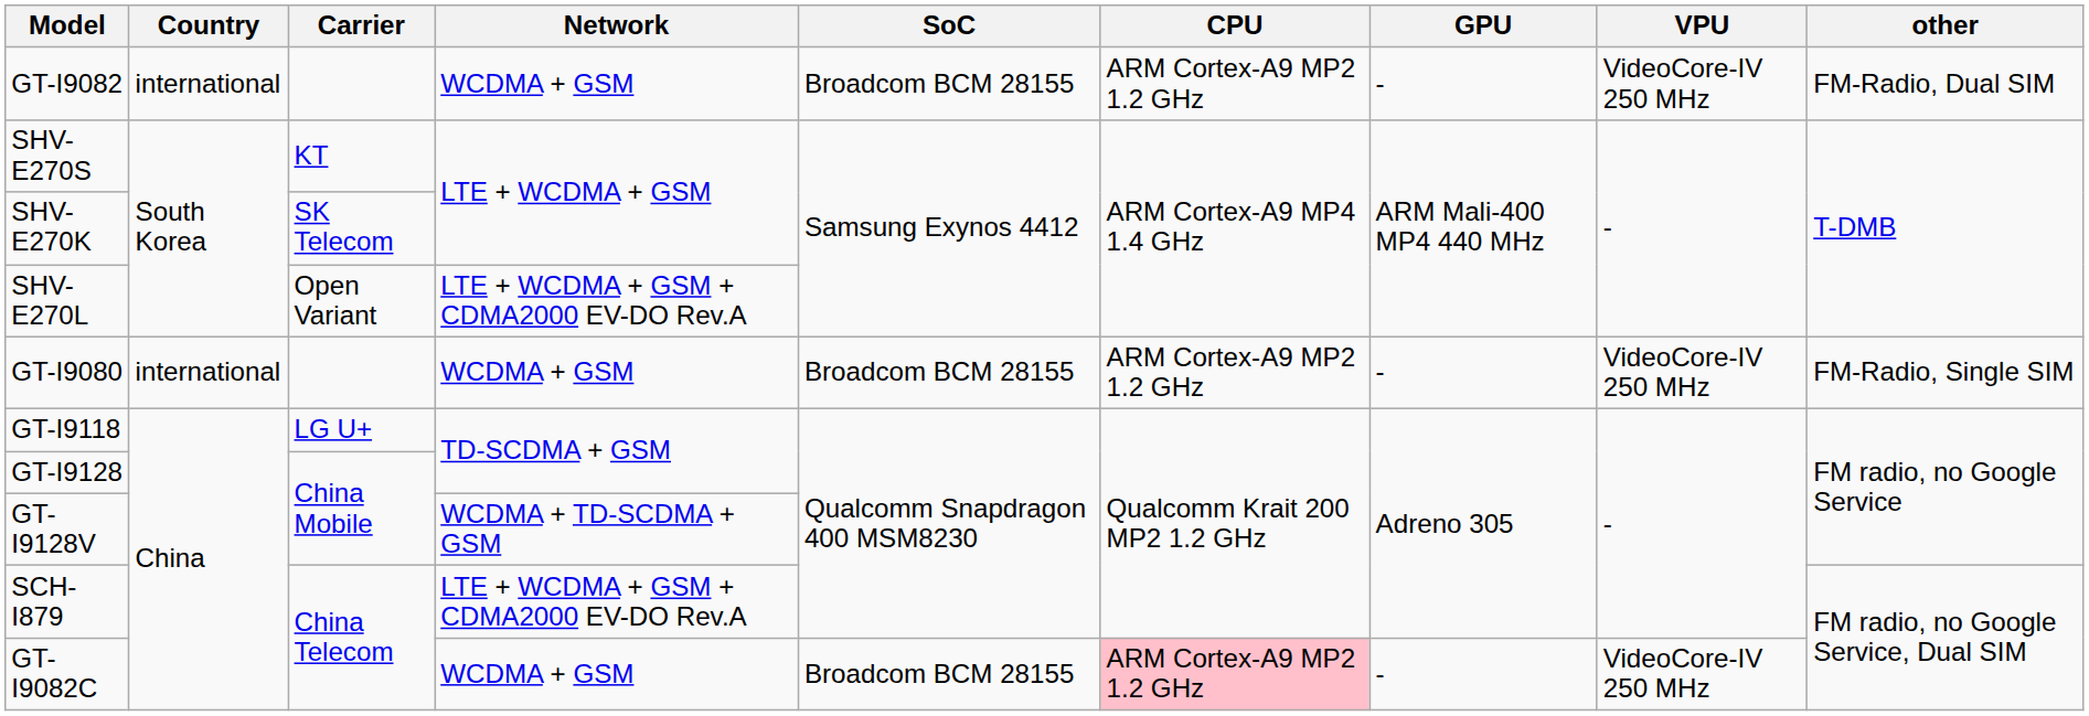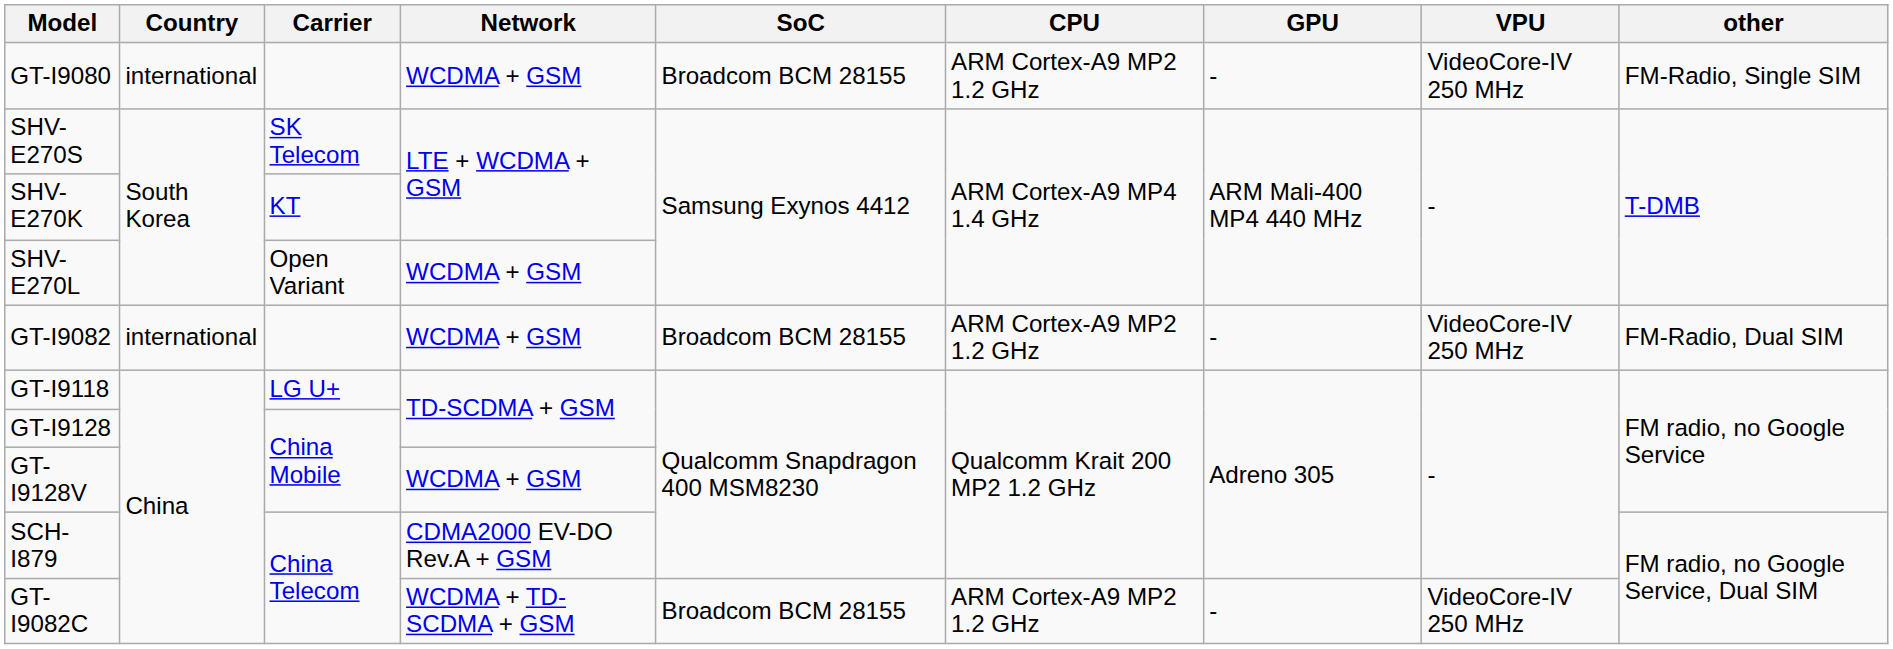rows swapped: GT-I9080 <-> GT-I9082
SHV-E270S | Carrier: KT -> SK Telecom
SHV-E270K | Carrier: SK Telecom -> KT
SHV-E270L | Network: LTE + WCDMA + GSM + CDMA2000 EV-DO Rev.A -> WCDMA + GSM
GT-I9128V | Network: WCDMA + TD-SCDMA + GSM -> WCDMA + GSM
SCH-I879 | Network: LTE + WCDMA + GSM + CDMA2000 EV-DO Rev.A -> CDMA2000 EV-DO Rev.A + GSM
GT-I9082C | Network: WCDMA + GSM -> WCDMA + TD-SCDMA + GSM
GT-I9082C | CPU: pink background -> no background
